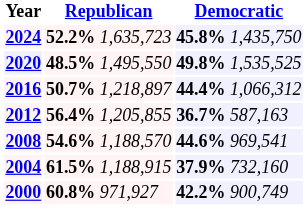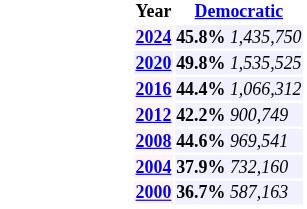- column: Republican | 52.2% 1,635,723 | 48.5% 1,495,550 | 50.7% 1,218,897 | 56.4% 1,205,855 | 54.6% 1,188,570 | 61.5% 1,188,915 | 60.8% 971,927
2012 | Democratic: 36.7% 587,163 -> 42.2% 900,749
2000 | Democratic: 42.2% 900,749 -> 36.7% 587,163
